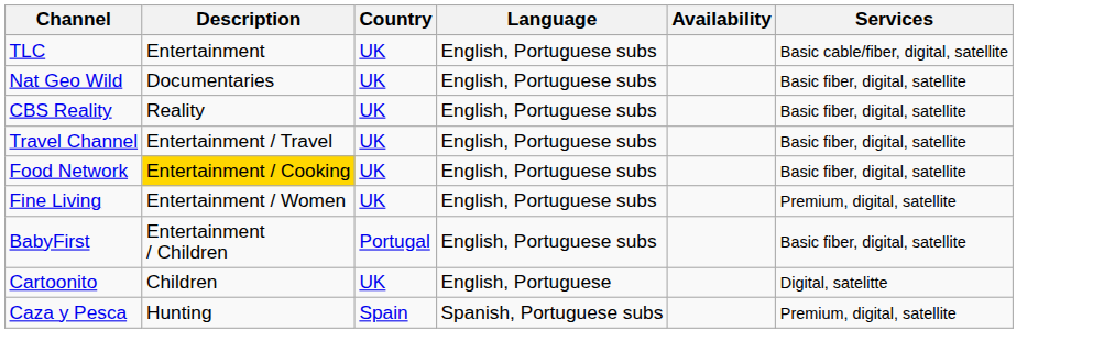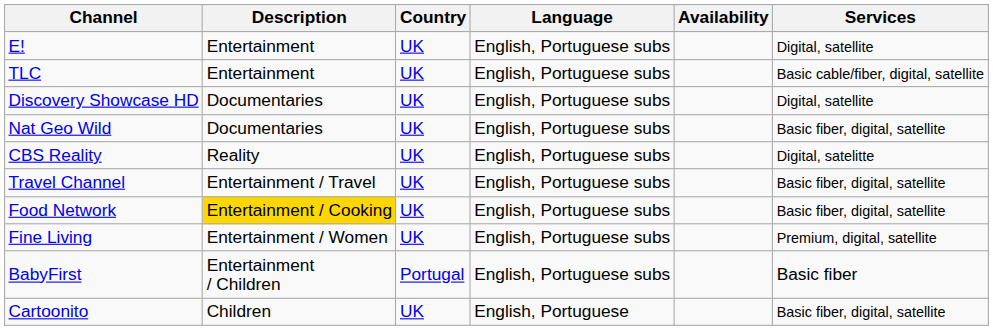+ row: E! | Entertainment | UK | English, Portuguese subs | Digital, satellite
+ row: Discovery Showcase HD | Documentaries | UK | English, Portuguese subs | Digital, satellite
CBS Reality | Services: Basic fiber, digital, satellite -> Digital, satelitte
BabyFirst | Services: Basic fiber, digital, satellite -> Basic fiber
Cartoonito | Services: Digital, satelitte -> Basic fiber, digital, satellite
- row: Caza y Pesca | Hunting | Spain | Spanish, Portuguese subs | Premium, digital, satellite
